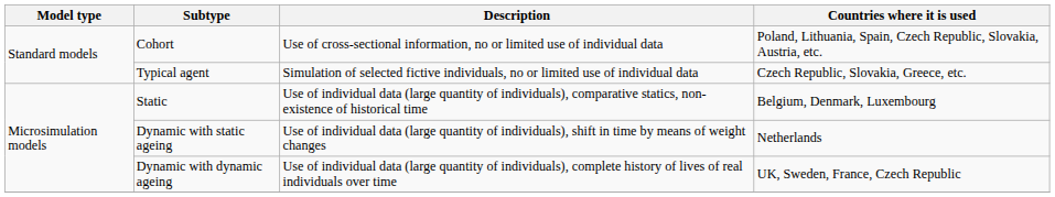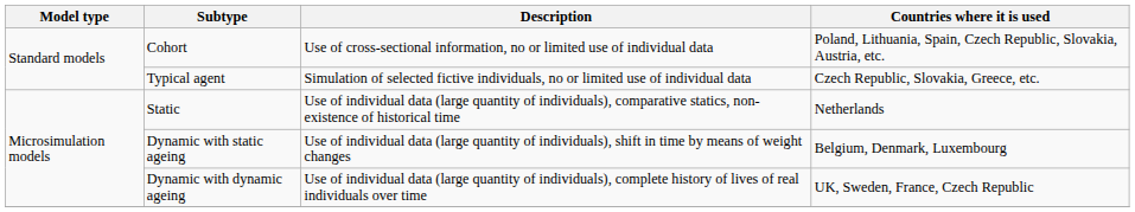Static | Countries where it is used: Belgium, Denmark, Luxembourg -> Netherlands
Dynamic with static ageing | Countries where it is used: Netherlands -> Belgium, Denmark, Luxembourg
